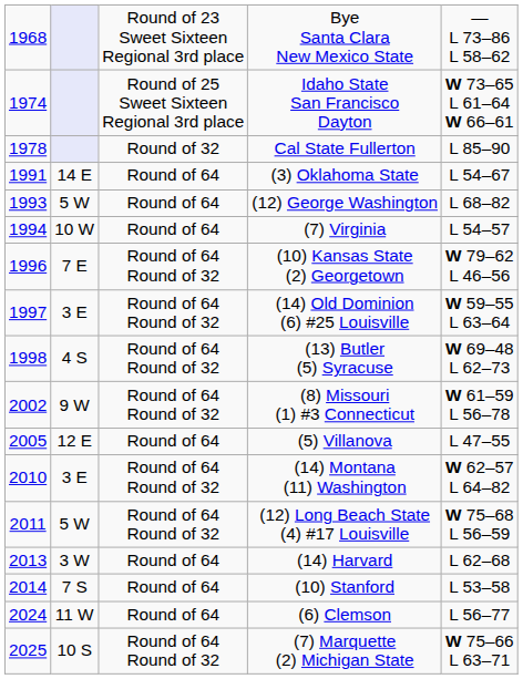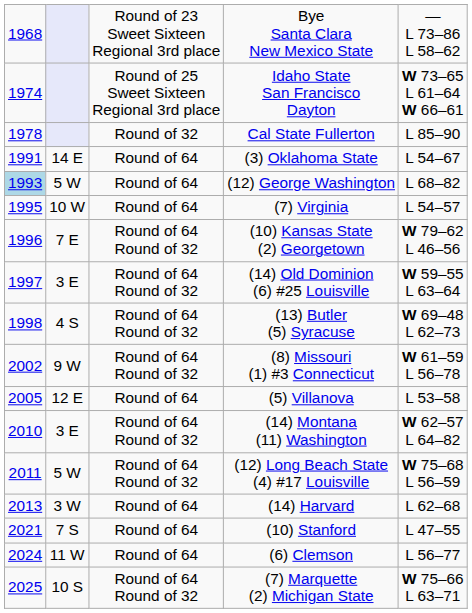(12) George Washington | column 1: no background -> lightblue background
(7) Virginia | column 1: 1994 -> 1995
(5) Villanova | column 5: L 47–55 -> L 53–58
(10) Stanford | column 1: 2014 -> 2021
(10) Stanford | column 5: L 53–58 -> L 47–55
